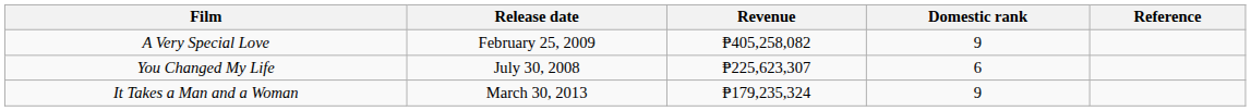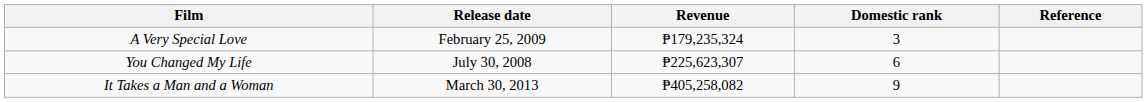A Very Special Love | Revenue: ₱405,258,082 -> ₱179,235,324
A Very Special Love | Domestic rank: 9 -> 3
It Takes a Man and a Woman | Revenue: ₱179,235,324 -> ₱405,258,082
